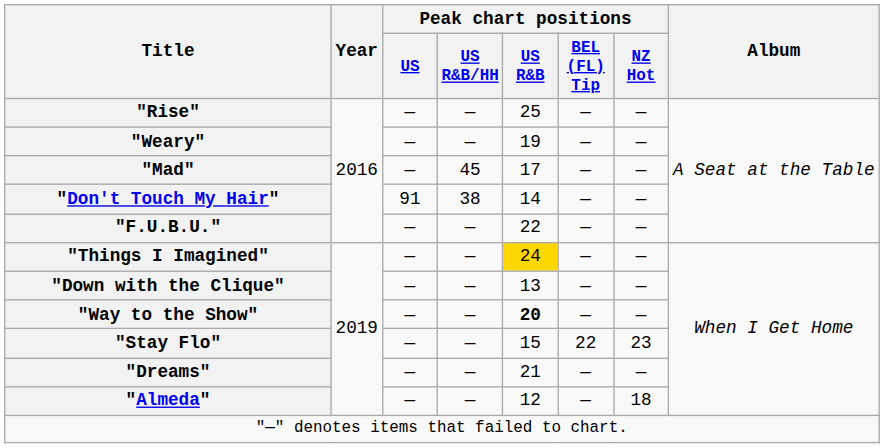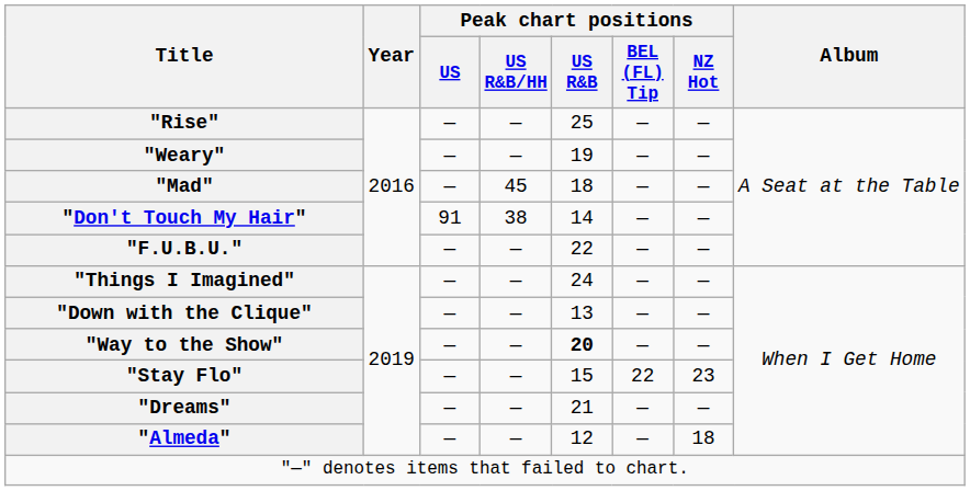"Mad" | Peak chart positions / US R&B: 17 -> 18
"Things I Imagined" | Peak chart positions / US R&B: gold background -> no background
